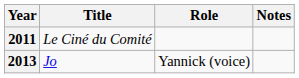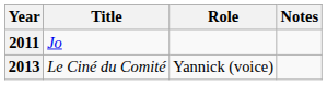2011 | Title: Le Ciné du Comité -> Jo
2013 | Title: Jo -> Le Ciné du Comité
